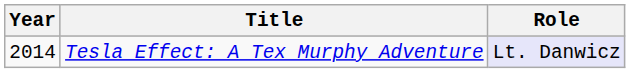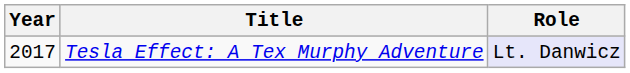Tesla Effect: A Tex Murphy Adventure | Year: 2014 -> 2017
